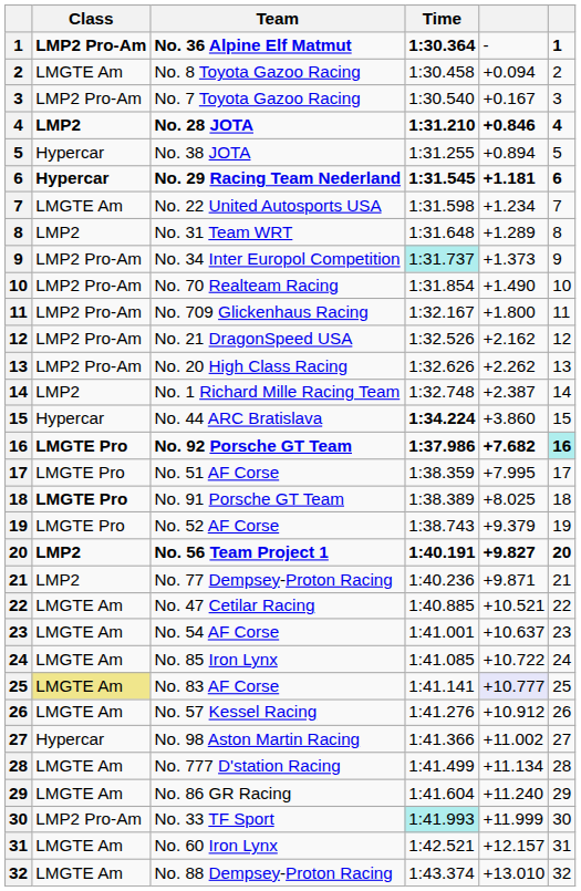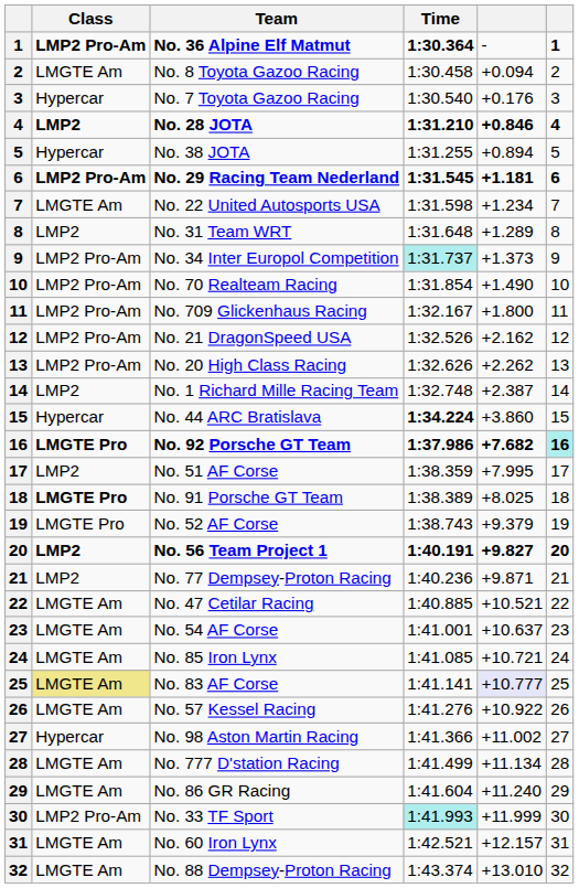No. 7 Toyota Gazoo Racing | Class: LMP2 Pro-Am -> Hypercar
No. 7 Toyota Gazoo Racing | column 5: +0.167 -> +0.176
No. 29 Racing Team Nederland | Class: Hypercar -> LMP2 Pro-Am
No. 51 AF Corse | Class: LMGTE Pro -> LMP2
No. 85 Iron Lynx | column 5: +10.722 -> +10.721
No. 57 Kessel Racing | column 5: +10.912 -> +10.922
